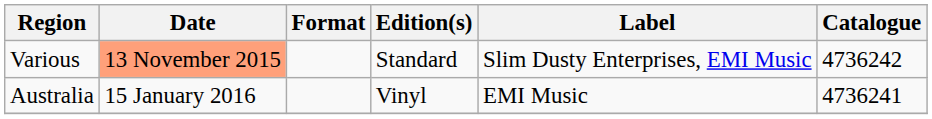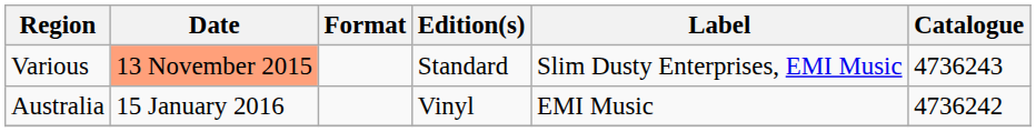Various | Catalogue: 4736242 -> 4736243
Australia | Catalogue: 4736241 -> 4736242
